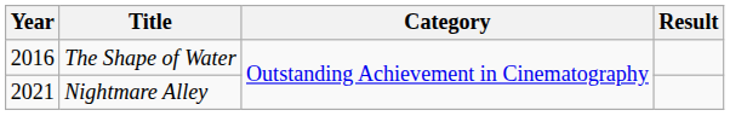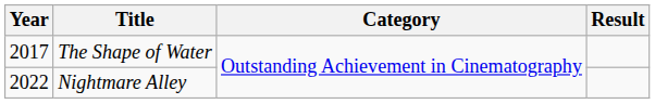The Shape of Water | Year: 2016 -> 2017
Nightmare Alley | Year: 2021 -> 2022
